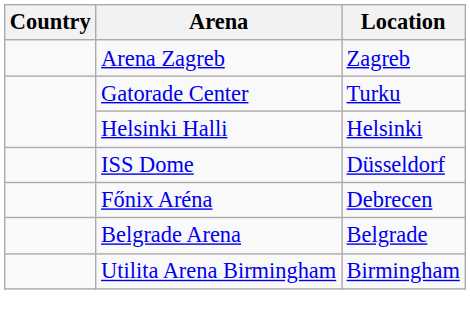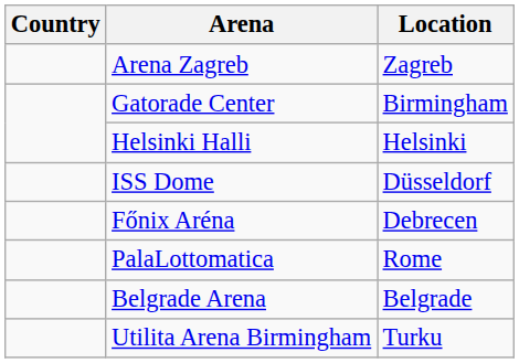Gatorade Center | Location: Turku -> Birmingham
+ row: PalaLottomatica | Rome
Utilita Arena Birmingham | Location: Birmingham -> Turku
